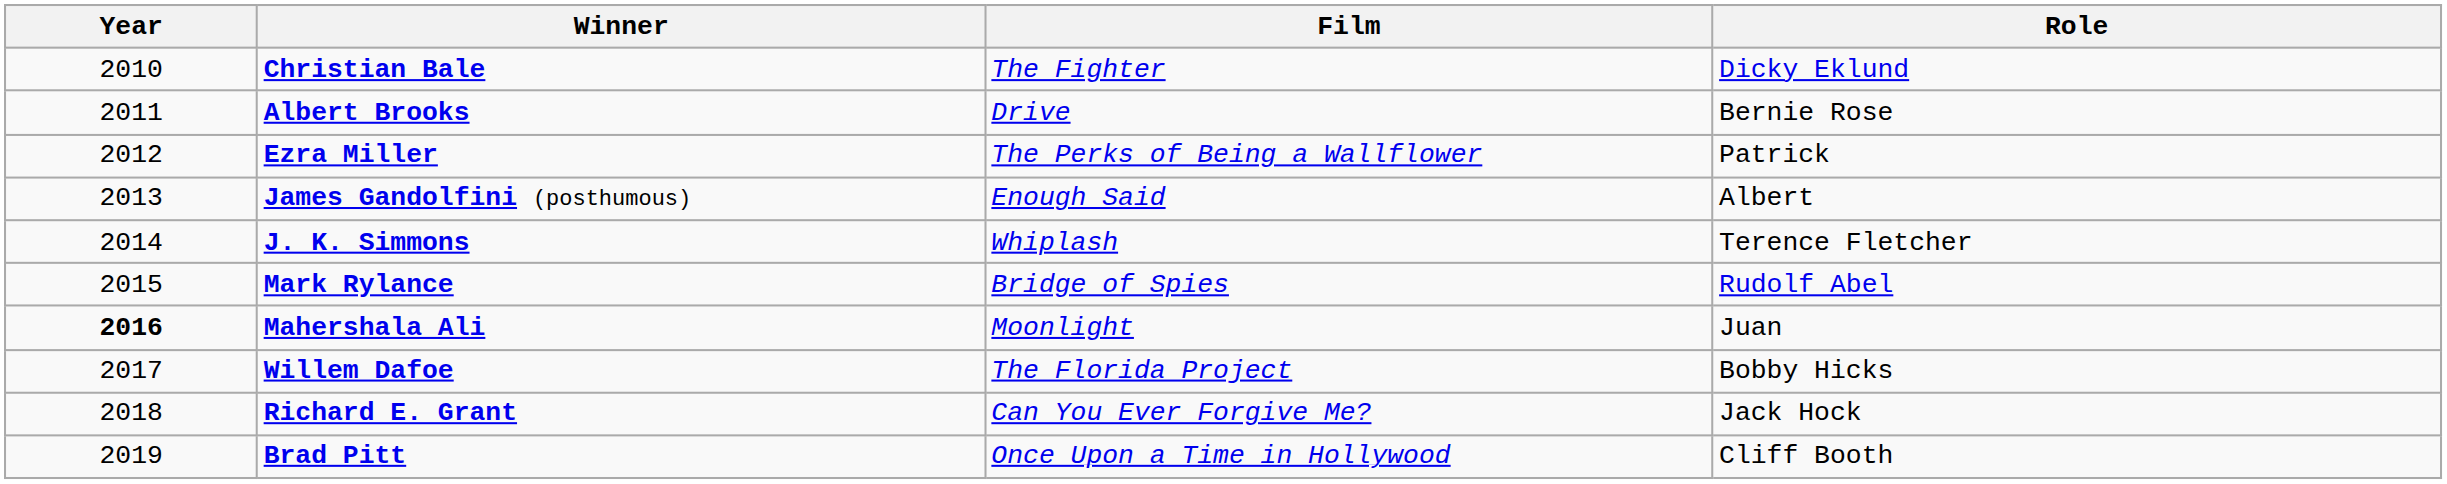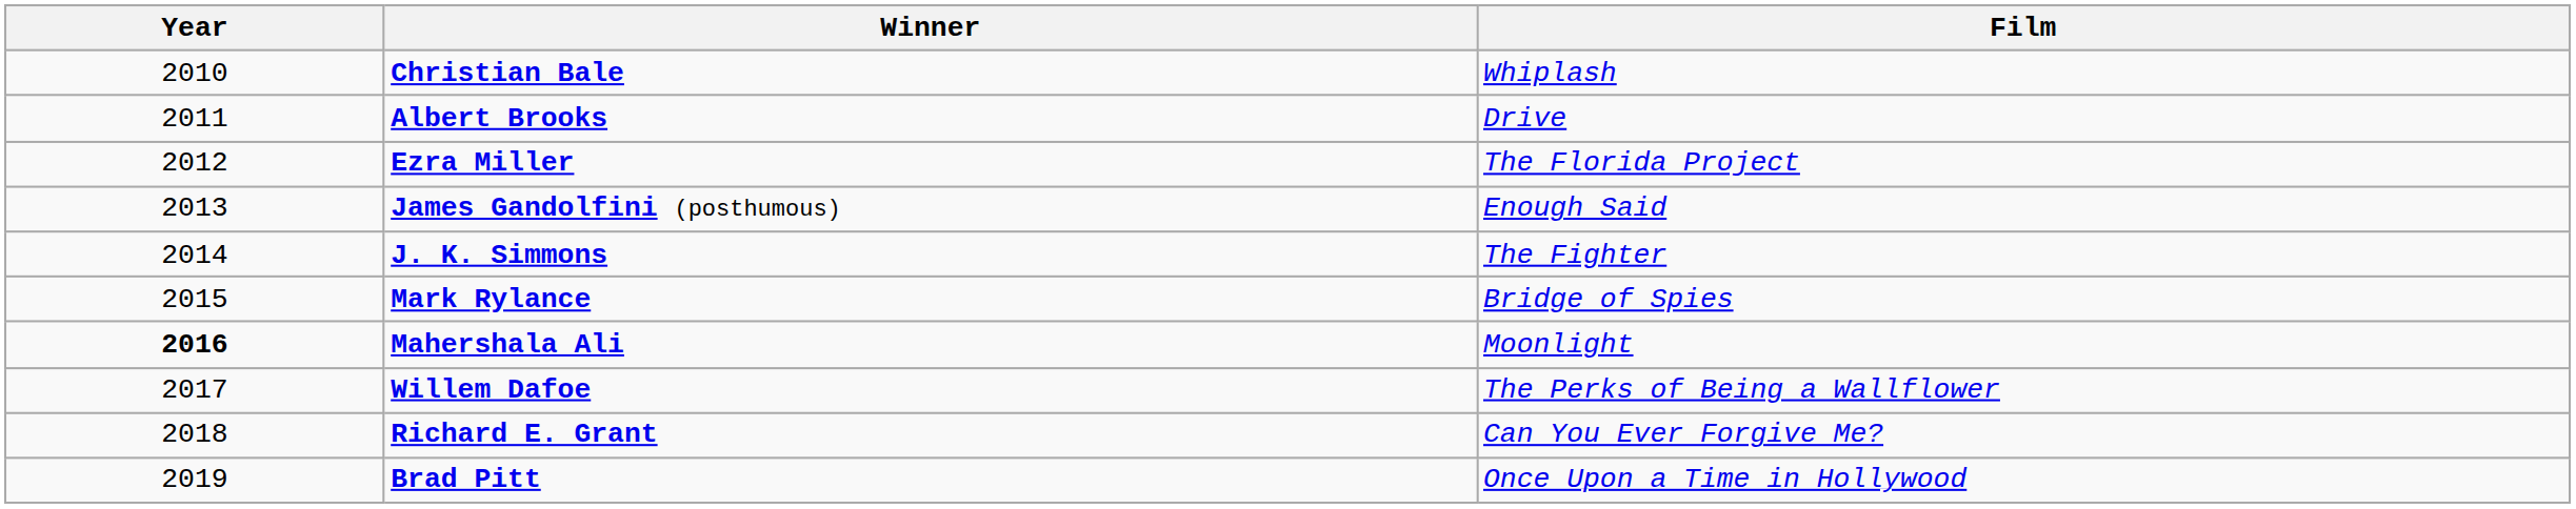- column: Role | Dicky Eklund | Bernie Rose | Patrick | Albert | Terence Fletcher | Rudolf Abel | Juan | Bobby Hicks | Jack Hock | Cliff Booth
Christian Bale | Film: The Fighter -> Whiplash
Ezra Miller | Film: The Perks of Being a Wallflower -> The Florida Project
J. K. Simmons | Film: Whiplash -> The Fighter
Willem Dafoe | Film: The Florida Project -> The Perks of Being a Wallflower
